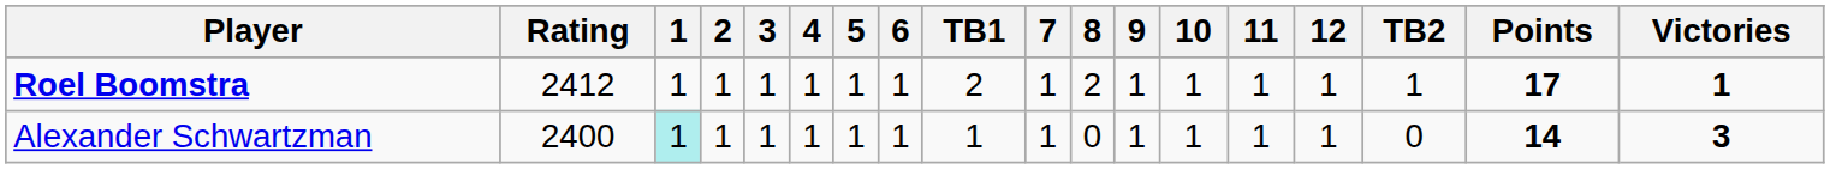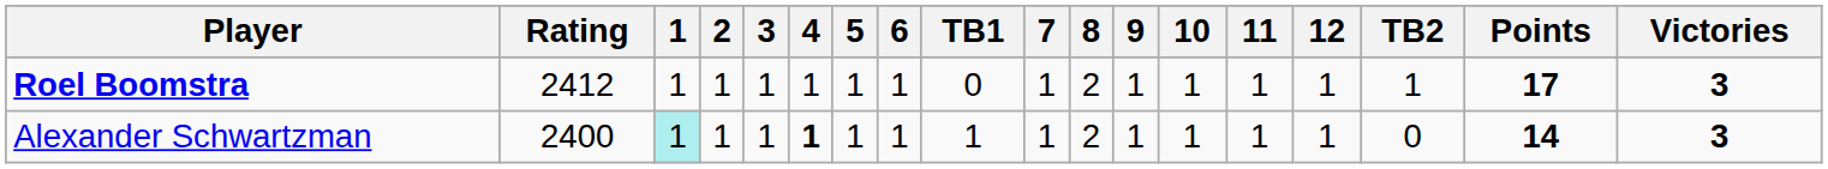Roel Boomstra | TB1: 2 -> 0
Roel Boomstra | Victories: 1 -> 3
Alexander Schwartzman | 4: normal -> bold
Alexander Schwartzman | 8: 0 -> 2
